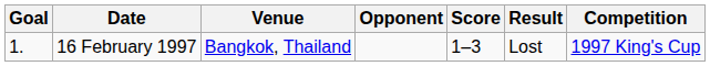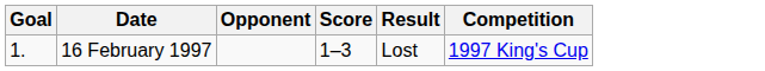- column: Venue | Bangkok, Thailand
